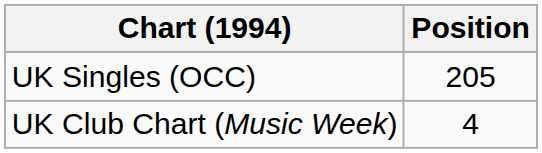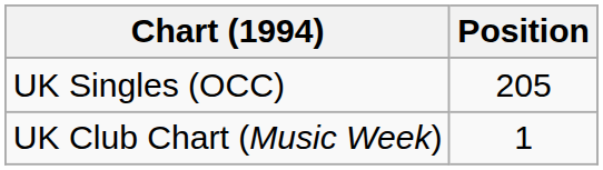UK Club Chart (Music Week) | Position: 4 -> 1
